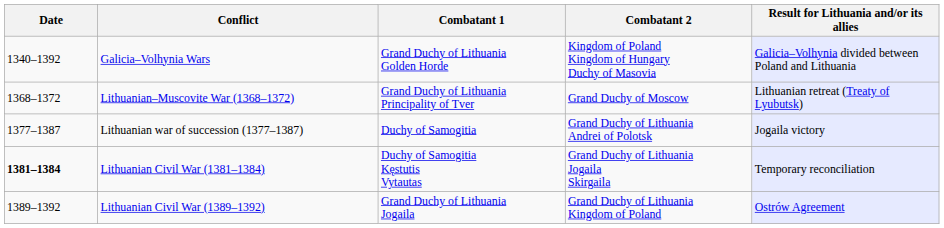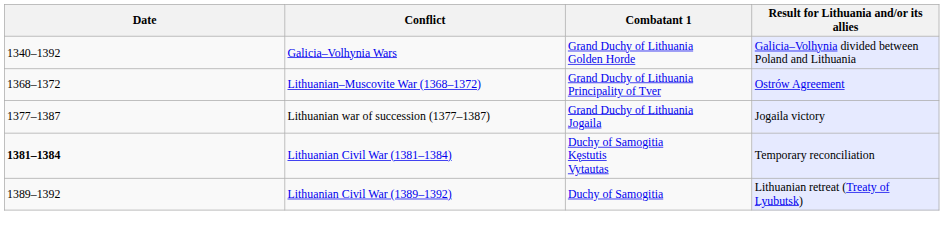- column: Combatant 2 | Kingdom of Poland Kingdom of Hungary Duchy of Masovia | Grand Duchy of Moscow | Grand Duchy of Lithuania Andrei of Polotsk | Grand Duchy of Lithuania Jogaila Skirgaila | Grand Duchy of Lithuania Kingdom of Poland
Lithuanian–Muscovite War (1368–1372) | Result for Lithuania and/or its allies: Lithuanian retreat (Treaty of Lyubutsk) -> Ostrów Agreement
Lithuanian war of succession (1377–1387) | Combatant 1: Duchy of Samogitia -> Grand Duchy of Lithuania Jogaila
Lithuanian Civil War (1389–1392) | Combatant 1: Grand Duchy of Lithuania Jogaila -> Duchy of Samogitia
Lithuanian Civil War (1389–1392) | Result for Lithuania and/or its allies: Ostrów Agreement -> Lithuanian retreat (Treaty of Lyubutsk)
